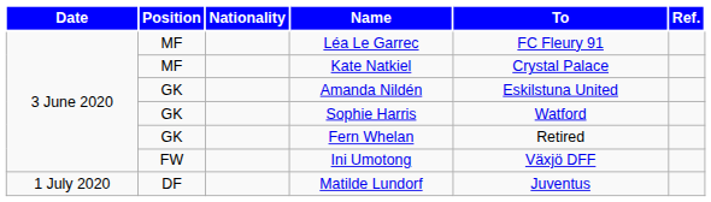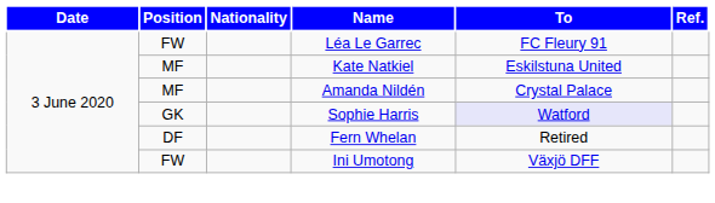Léa Le Garrec | Position: MF -> FW
Kate Natkiel | To: Crystal Palace -> Eskilstuna United
Amanda Nildén | Position: GK -> MF
Amanda Nildén | To: Eskilstuna United -> Crystal Palace
Sophie Harris | To: no background -> lavender background
Fern Whelan | Position: GK -> DF
- row: 1 July 2020 | DF | Matilde Lundorf | Juventus
